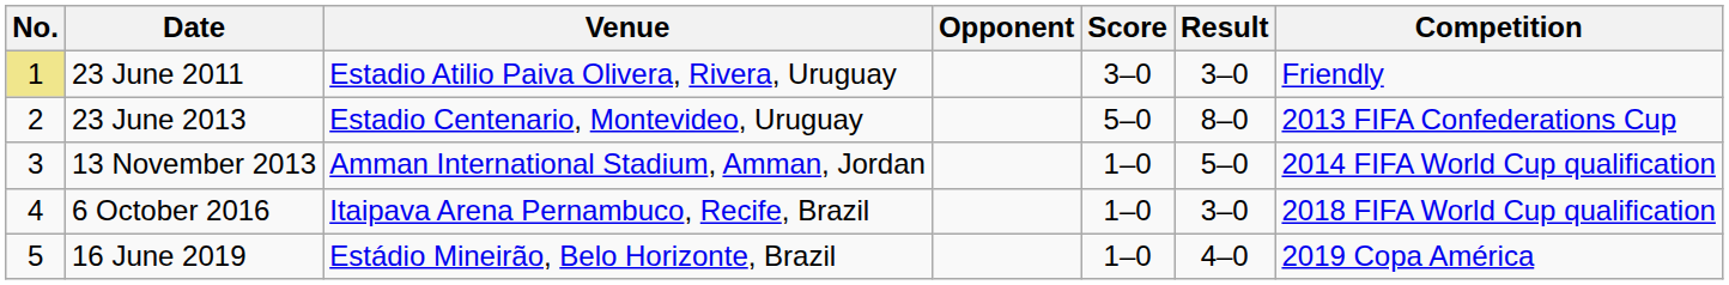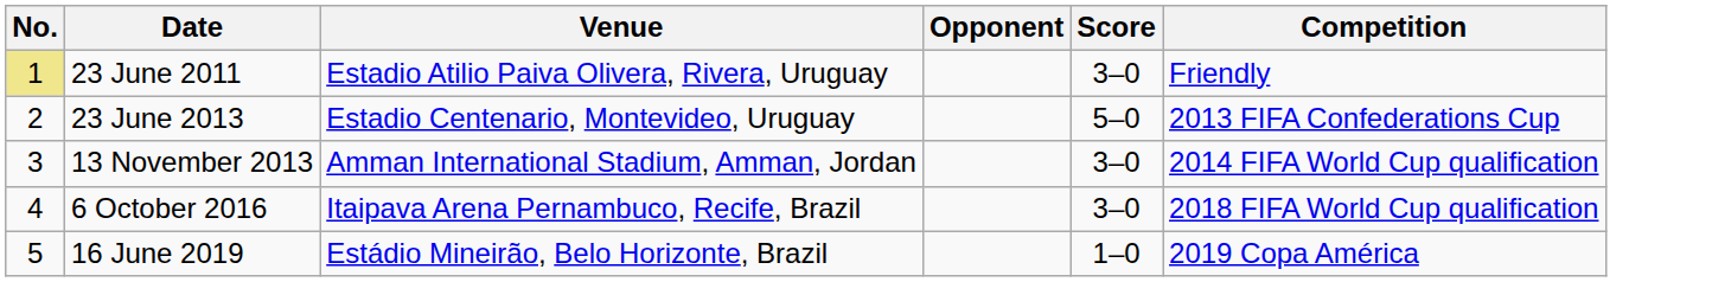- column: Result | 3–0 | 8–0 | 5–0 | 3–0 | 4–0
13 November 2013 | Score: 1–0 -> 3–0
6 October 2016 | Score: 1–0 -> 3–0
